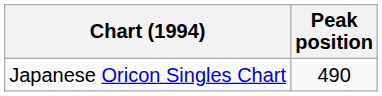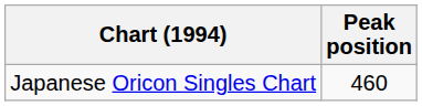Japanese Oricon Singles Chart | Peak position: 490 -> 460
